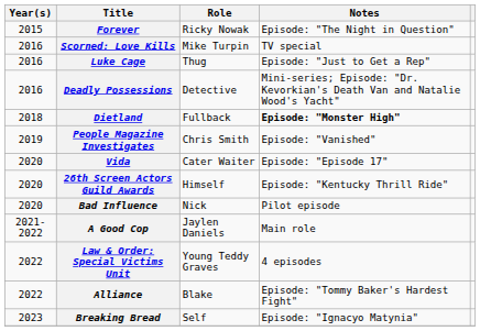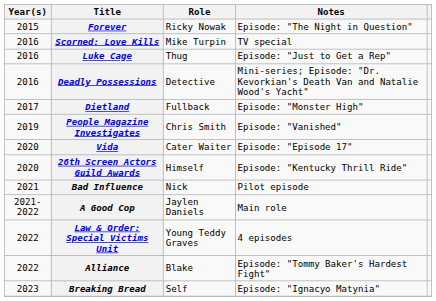Dietland | Year(s): 2018 -> 2017
Dietland | Notes: bold -> normal
Bad Influence | Year(s): 2020 -> 2021
